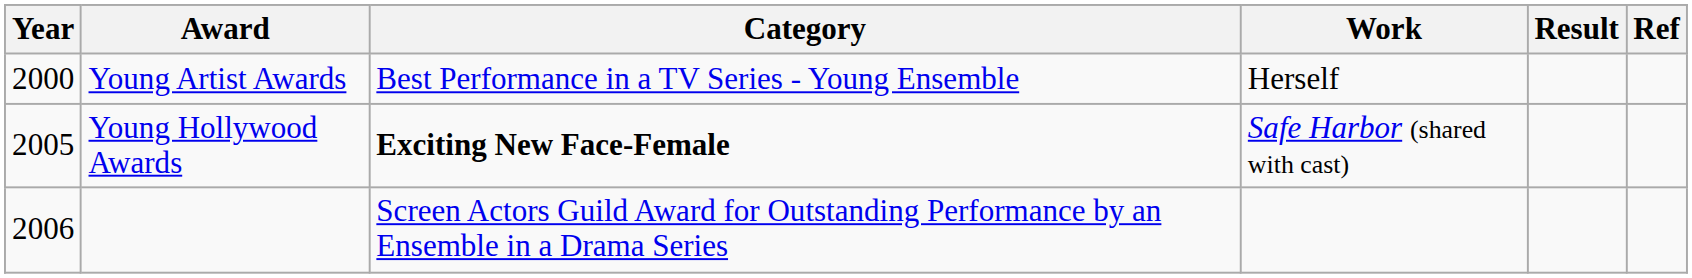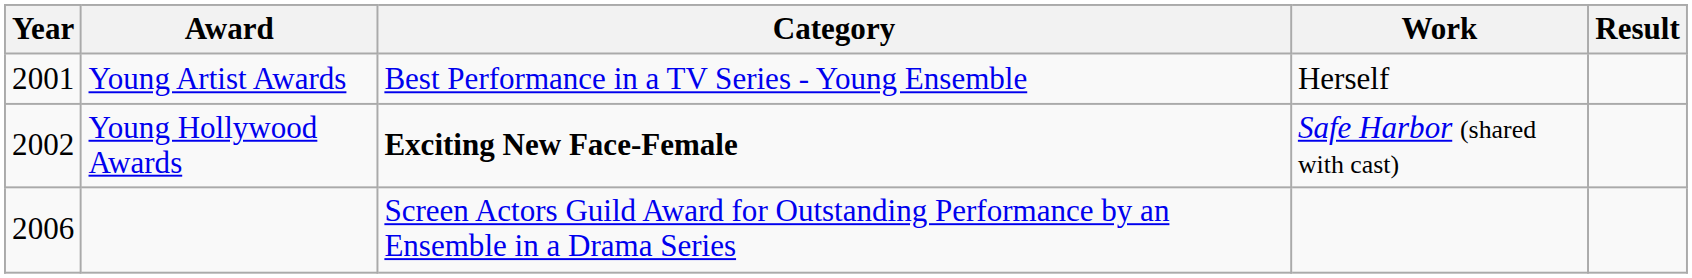- column: Ref
Young Artist Awards | Year: 2000 -> 2001
Young Hollywood Awards | Year: 2005 -> 2002
